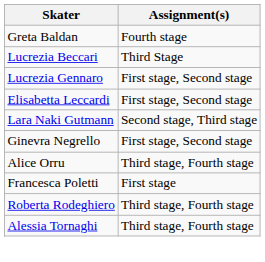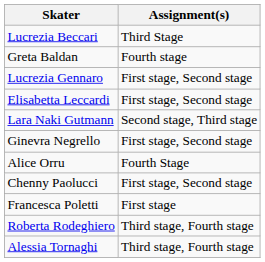rows swapped: Greta Baldan <-> Lucrezia Beccari
Alice Orru | Assignment(s): Third stage, Fourth stage -> Fourth Stage
+ row: Chenny Paolucci | First stage, Second stage
